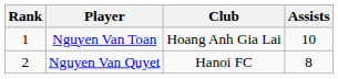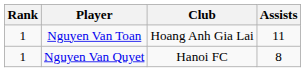Nguyen Van Toan | Assists: 10 -> 11
Nguyen Van Quyet | Rank: 2 -> 1
